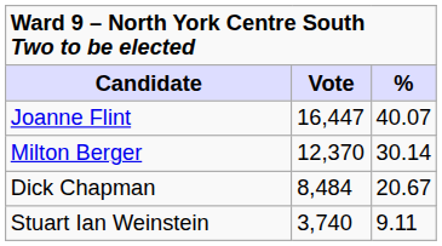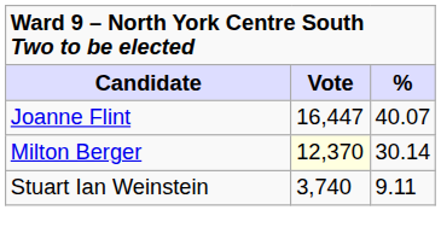Milton Berger | column 2: no background -> lightyellow background
- row: Dick Chapman | 8,484 | 20.67
